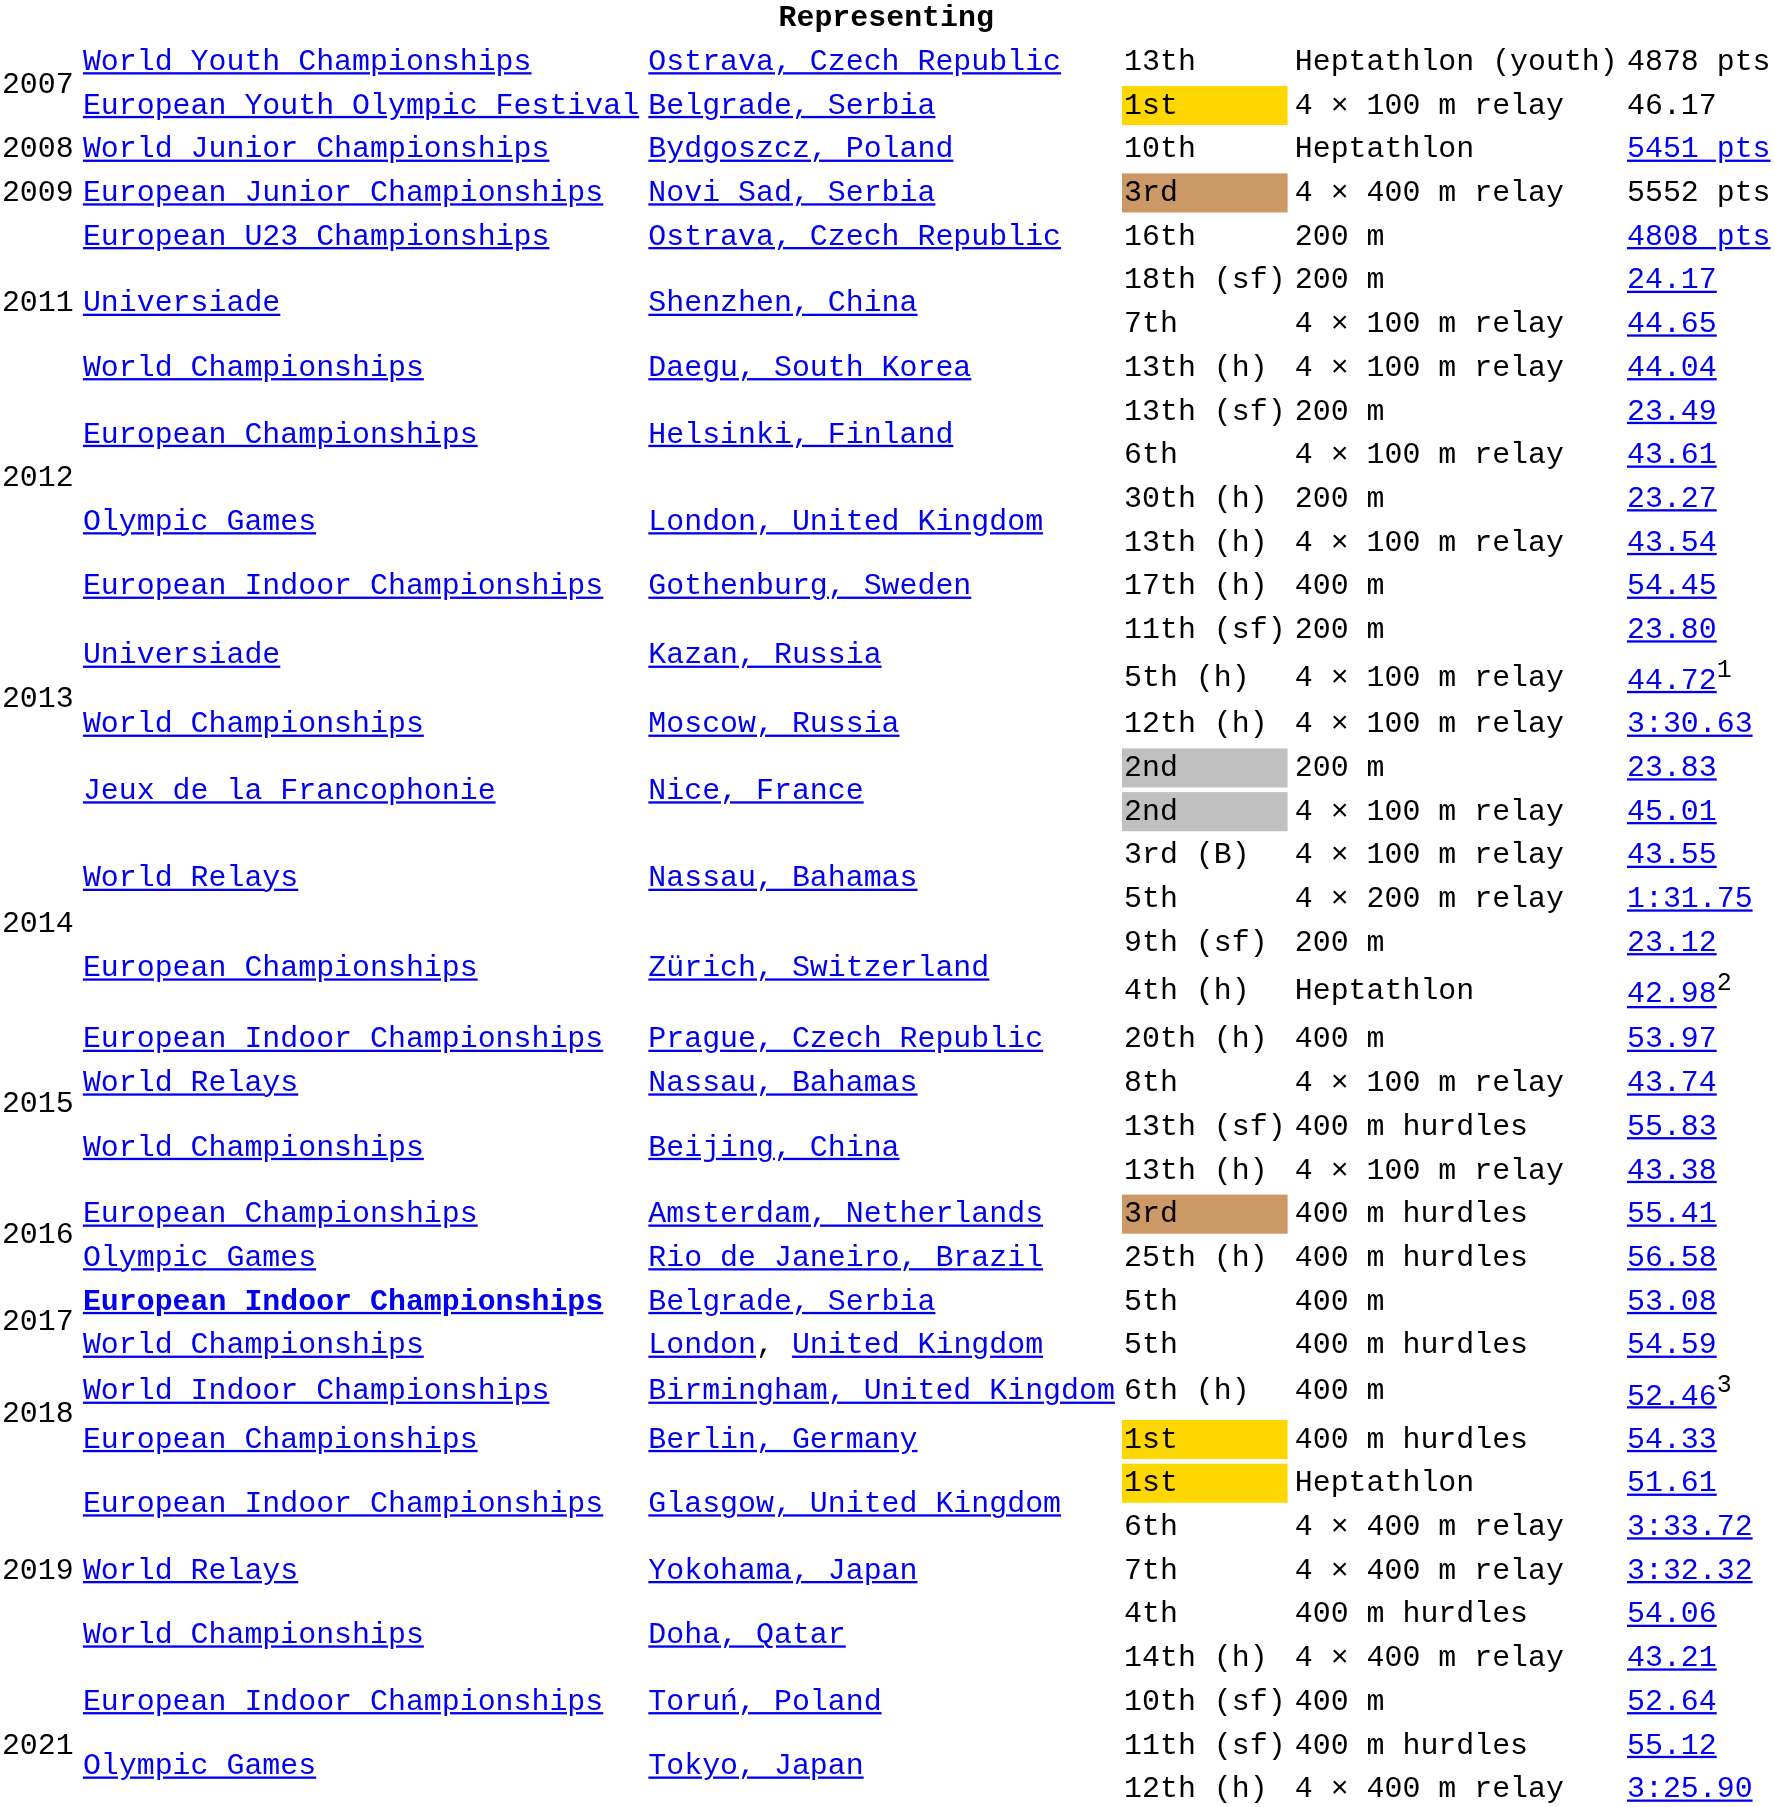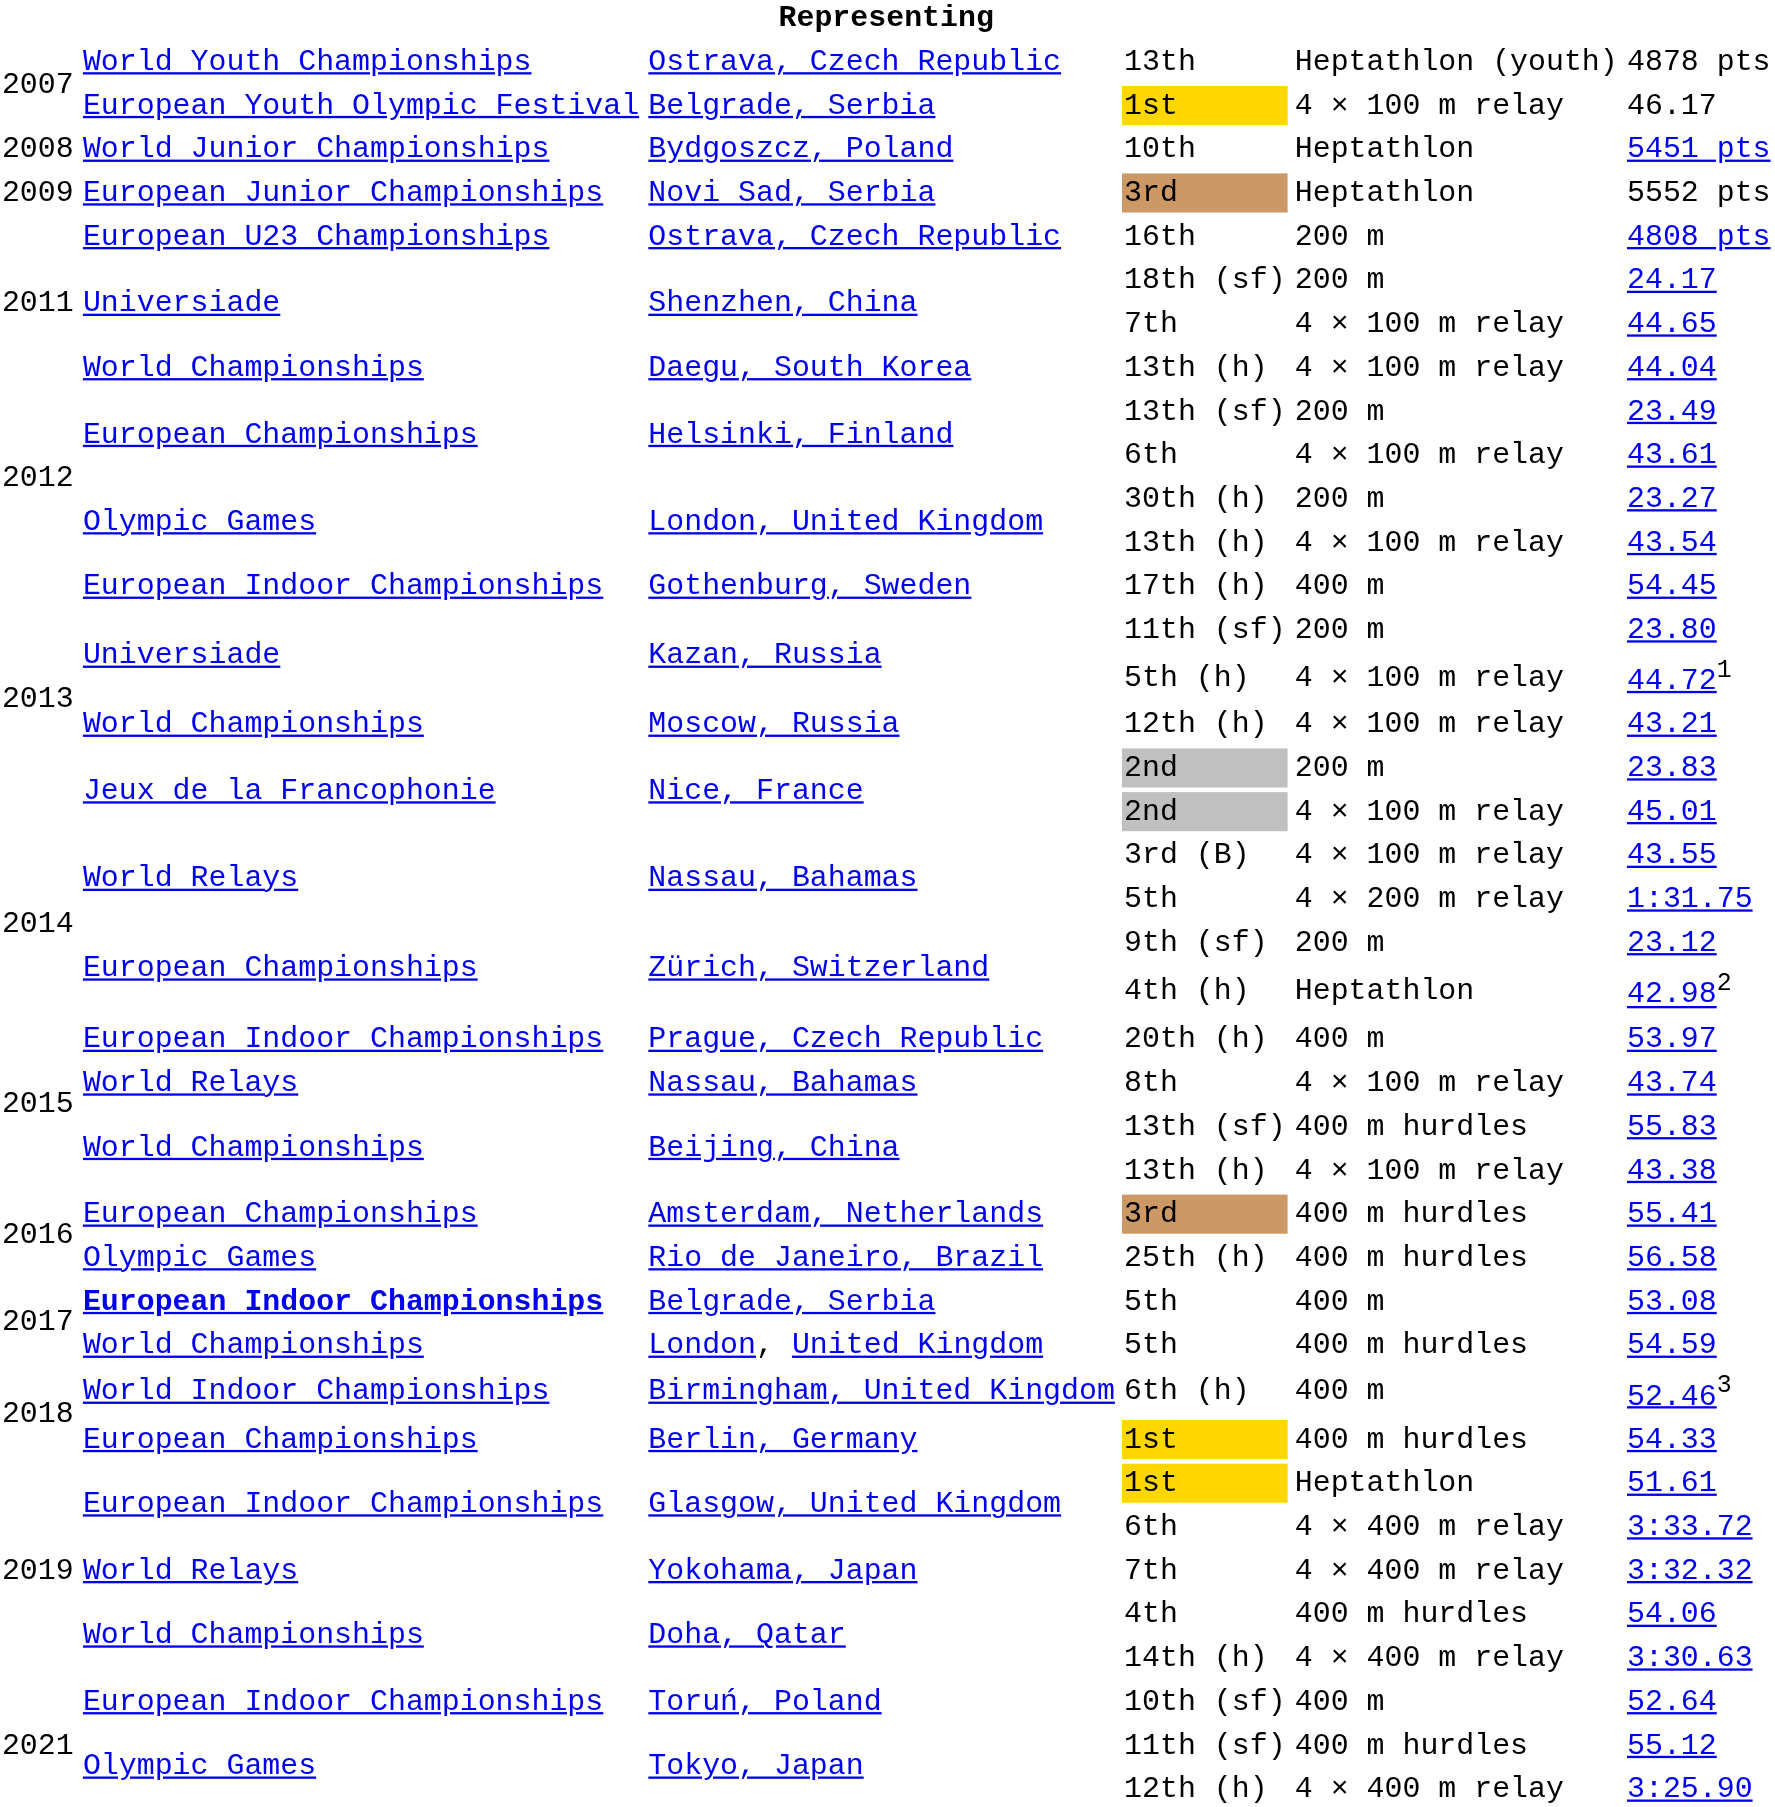Novi Sad, Serbia / 3rd | column 5: 4 × 400 m relay -> Heptathlon
Moscow, Russia / 12th (h) | column 6: 3:30.63 -> 43.21
14th (h) | column 6: 43.21 -> 3:30.63
